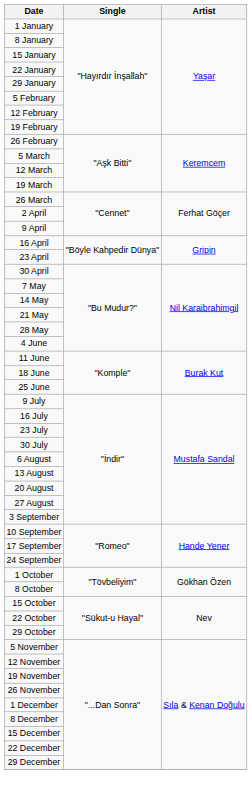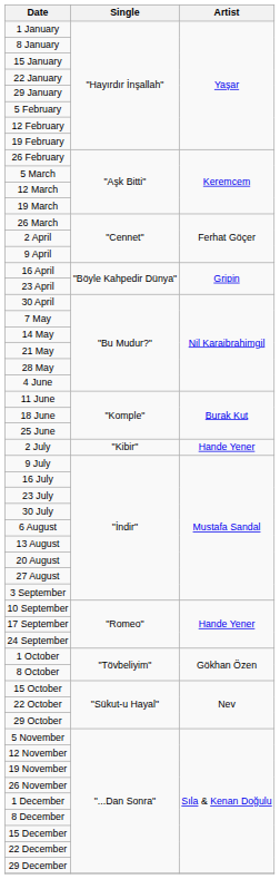+ row: 2 July | "Kibir" | Hande Yener
